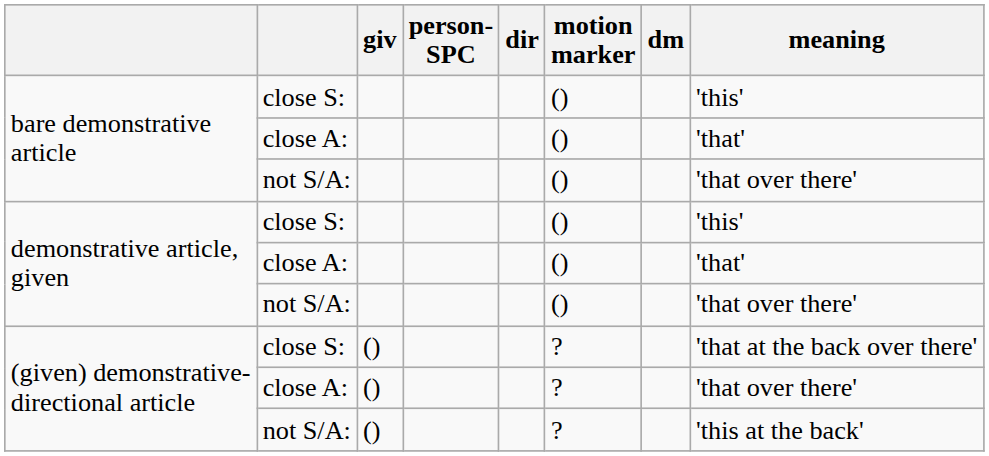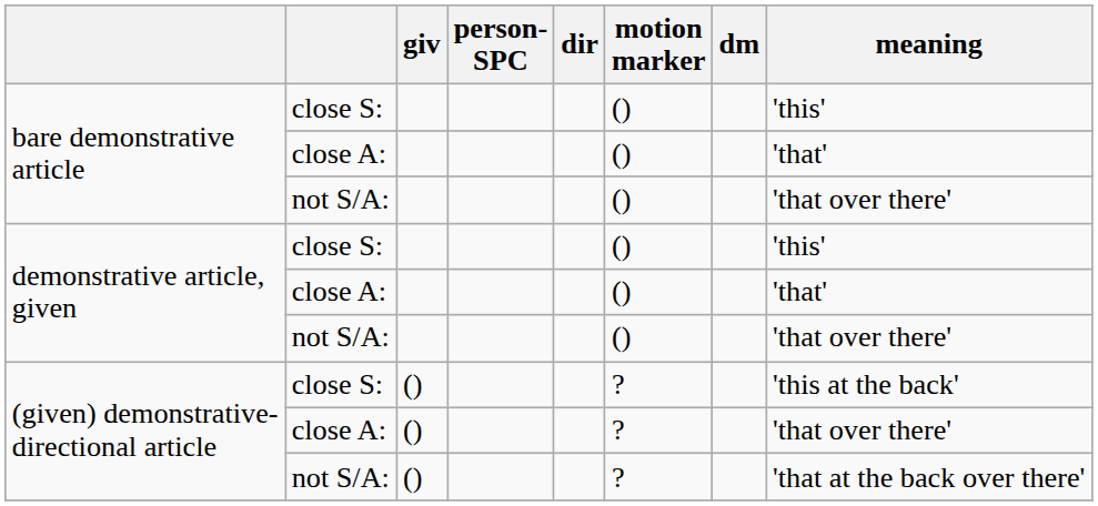(given) demonstrative- directional article / close S: | meaning: 'that at the back over there' -> 'this at the back'
(given) demonstrative- directional article / not S/A: | meaning: 'this at the back' -> 'that at the back over there'
